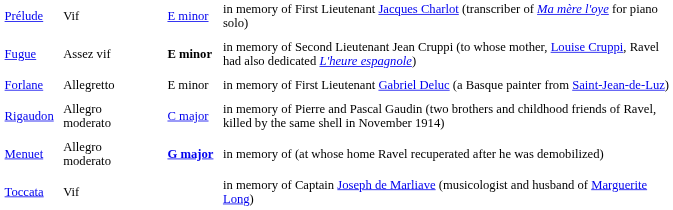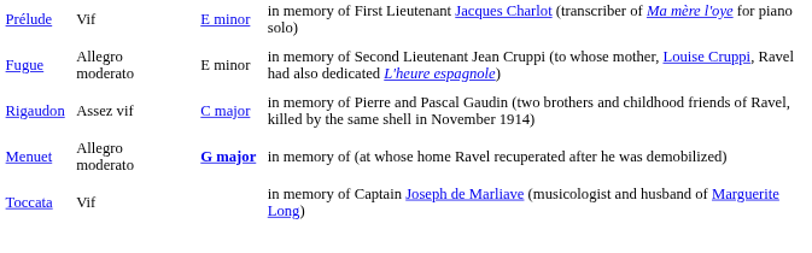Fugue | column 3: Assez vif -> Allegro moderato
Fugue | column 6: bold -> normal
- row: Forlane | Allegretto | E minor | in memory of First Lieutenant Gabriel Deluc (a Basque painter from Saint-Jean-de-Luz)
Rigaudon | column 3: Allegro moderato -> Assez vif
